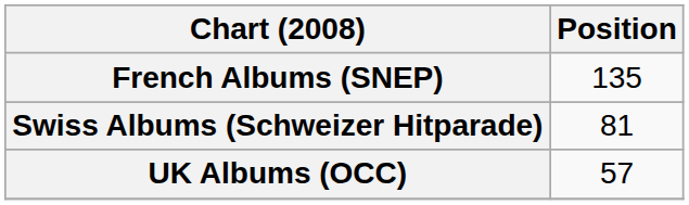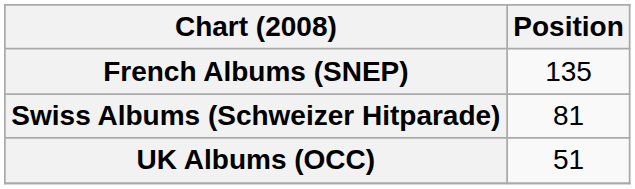UK Albums (OCC) | Position: 57 -> 51
